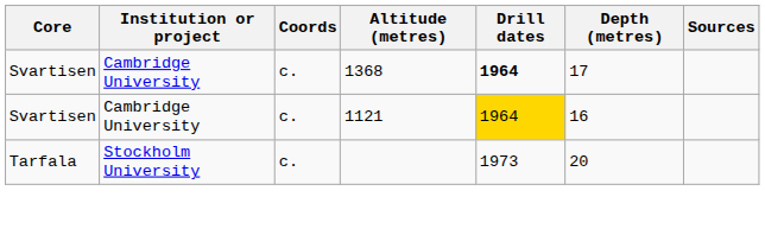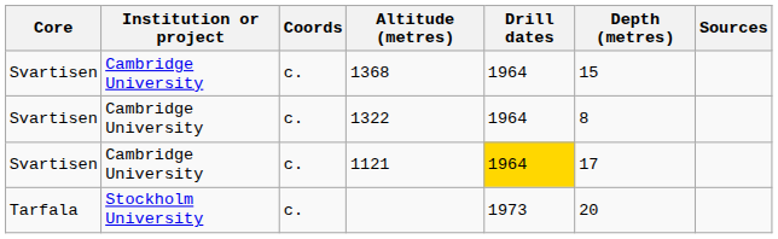1368 | Drill dates: bold -> normal
1368 | Depth (metres): 17 -> 15
+ row: Svartisen | Cambridge University | c. | 1322 | 1964 | 8
1121 | Depth (metres): 16 -> 17
